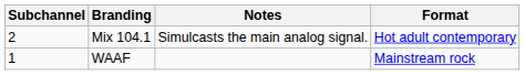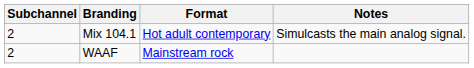columns swapped: Format <-> Notes
WAAF | Subchannel: 1 -> 2
